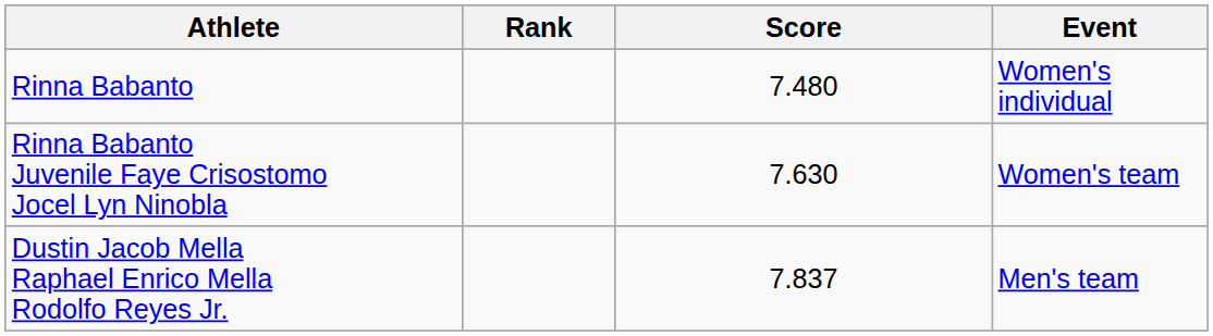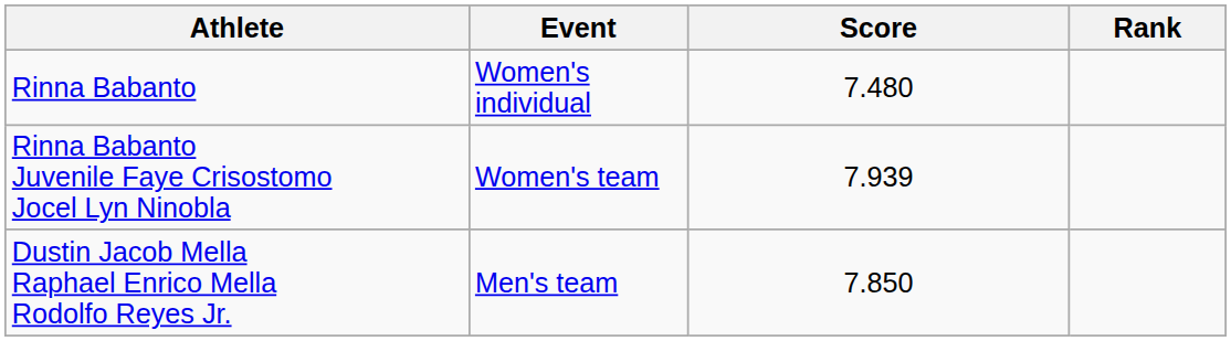columns swapped: Event <-> Rank
Rinna Babanto Juvenile Faye Crisostomo Jocel Lyn Ninobla | Score: 7.630 -> 7.939
Dustin Jacob Mella Raphael Enrico Mella Rodolfo Reyes Jr. | Score: 7.837 -> 7.850
